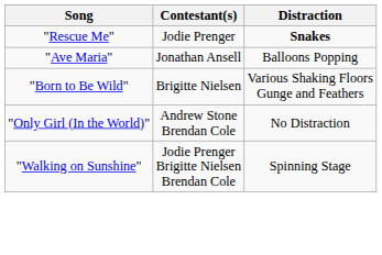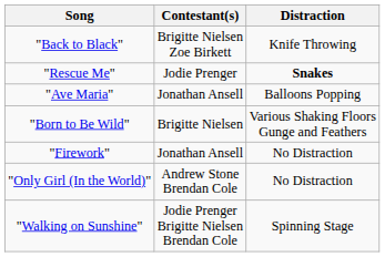+ row: "Back to Black" | Brigitte Nielsen Zoe Birkett | Knife Throwing
+ row: "Firework" | Jonathan Ansell | No Distraction
